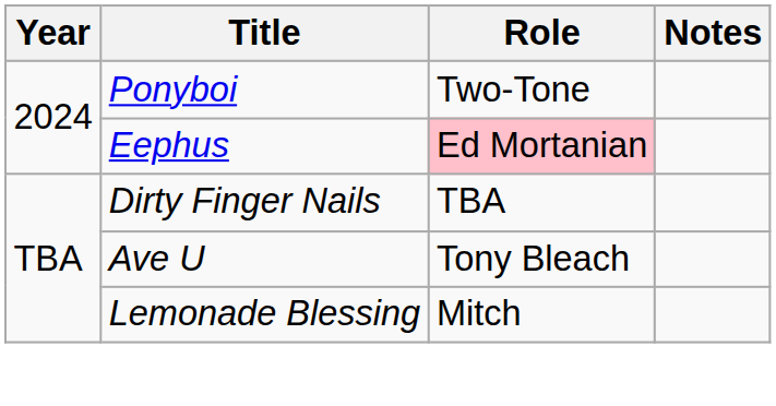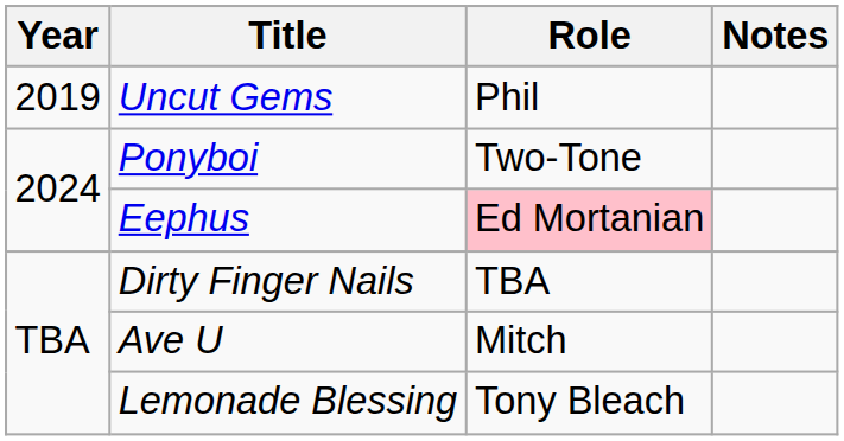+ row: 2019 | Uncut Gems | Phil
Ave U | Role: Tony Bleach -> Mitch
Lemonade Blessing | Role: Mitch -> Tony Bleach
